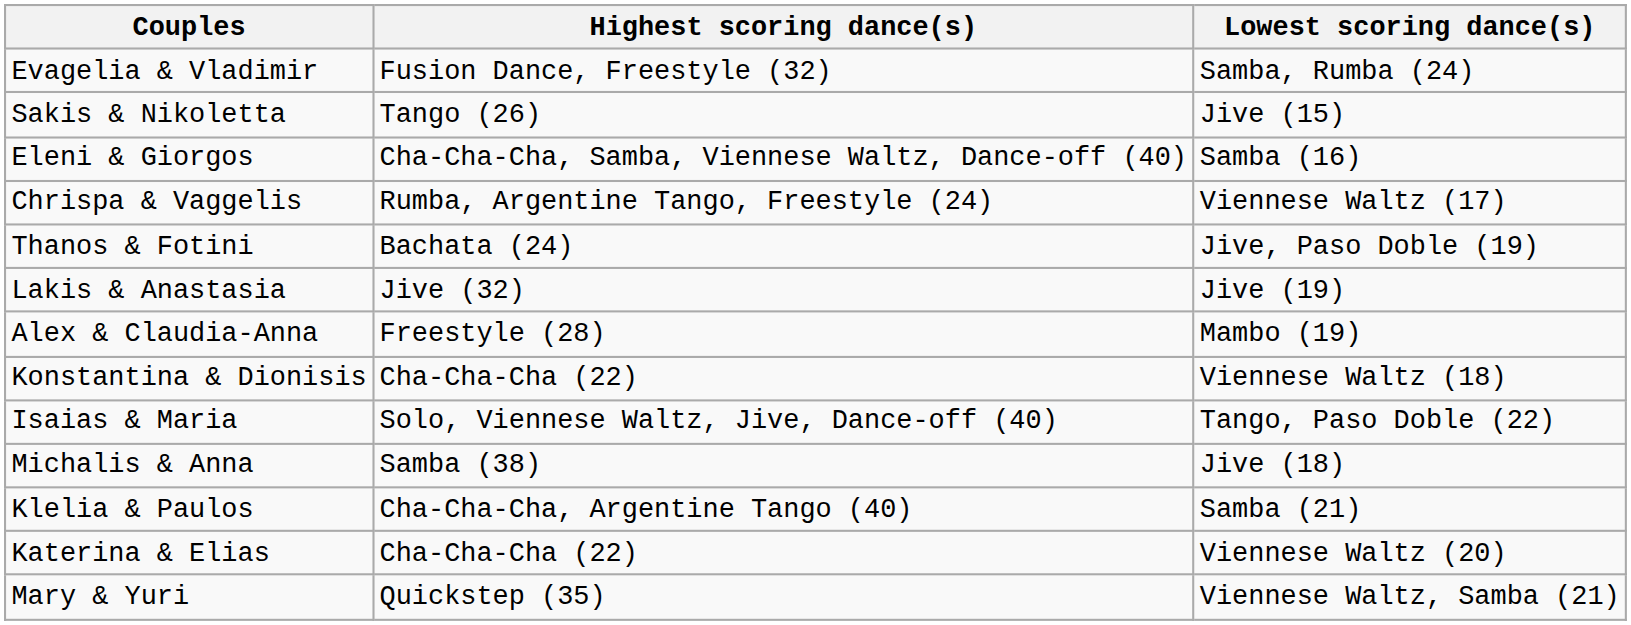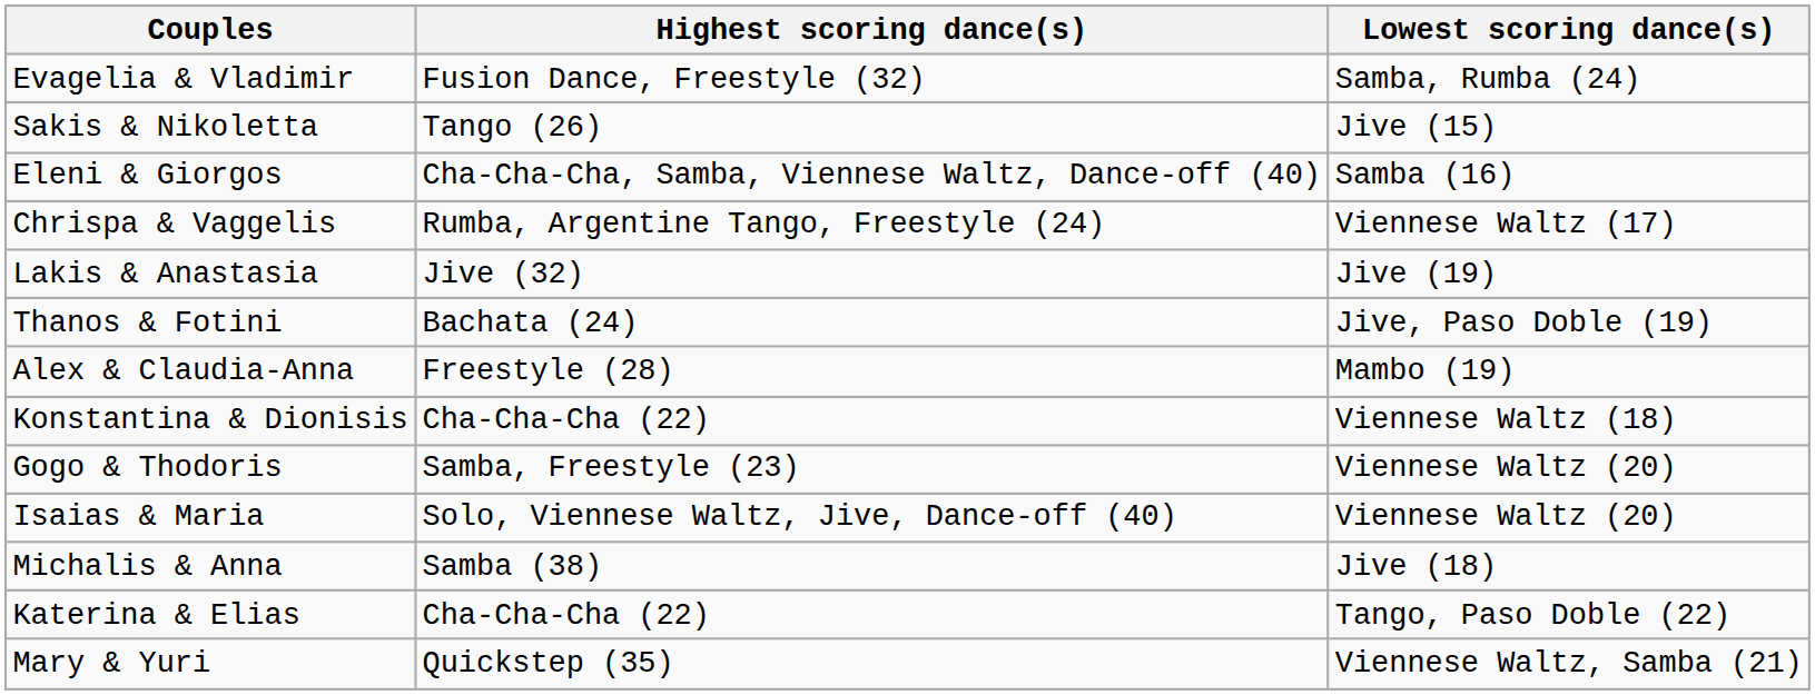rows swapped: Lakis & Anastasia <-> Thanos & Fotini
+ row: Gogo & Thodoris | Samba, Freestyle (23) | Viennese Waltz (20)
Isaias & Maria | Lowest scoring dance(s): Tango, Paso Doble (22) -> Viennese Waltz (20)
- row: Klelia & Paulos | Cha-Cha-Cha, Argentine Tango (40) | Samba (21)
Katerina & Elias | Lowest scoring dance(s): Viennese Waltz (20) -> Tango, Paso Doble (22)
